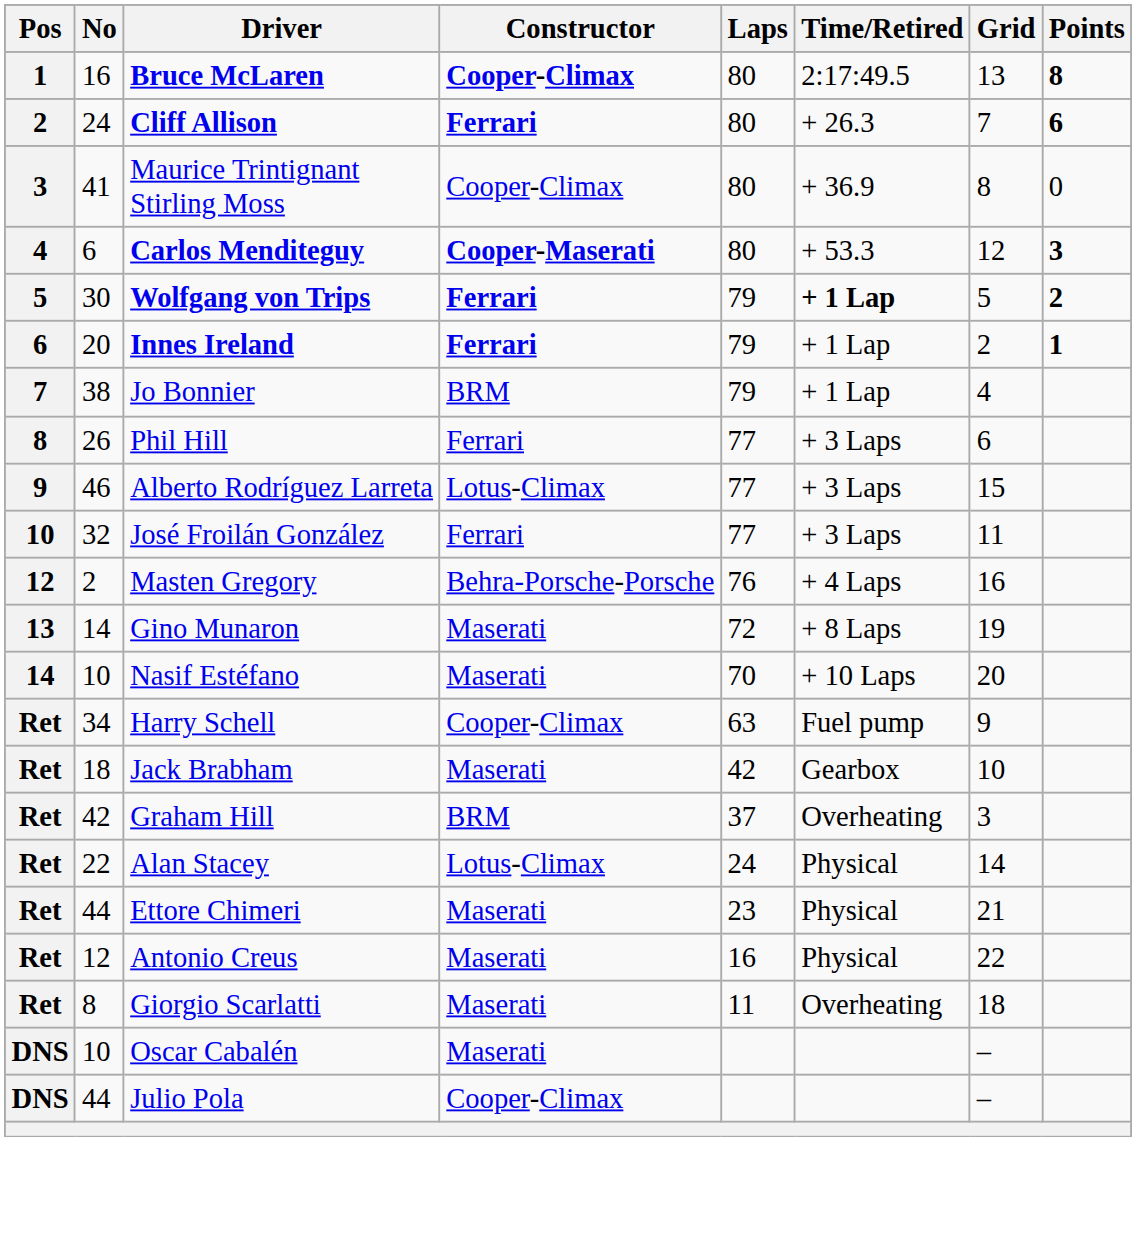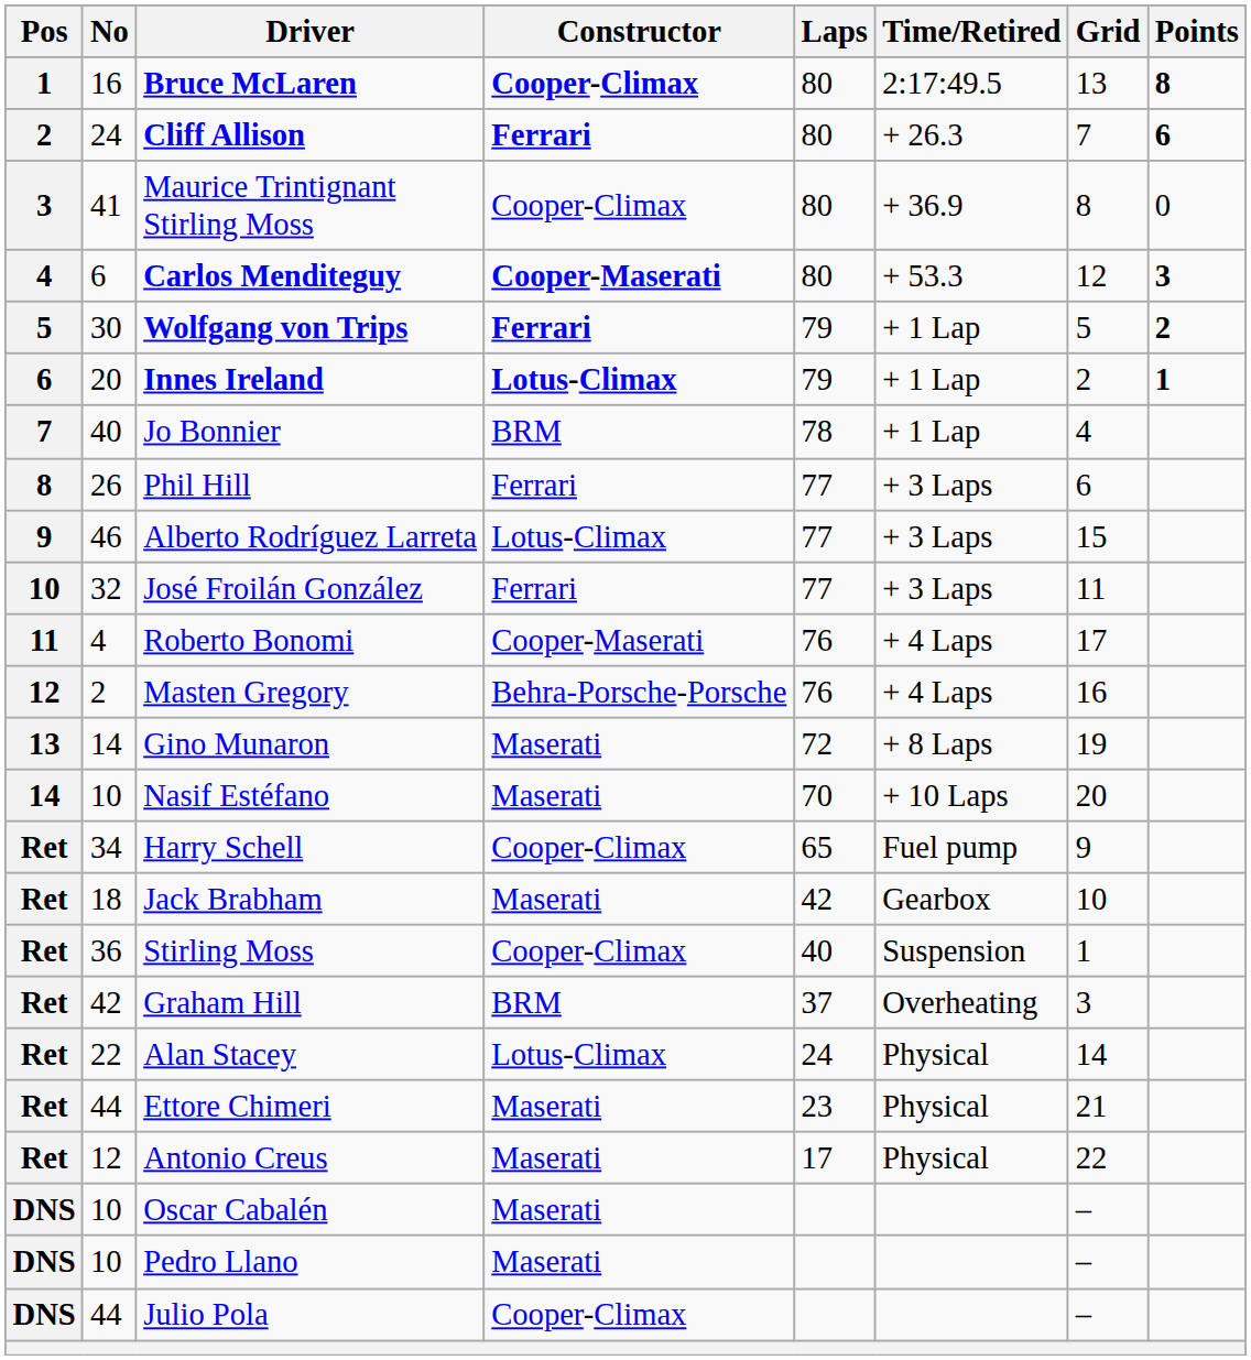Wolfgang von Trips | Time/Retired: bold -> normal
Innes Ireland | Constructor: Ferrari -> Lotus-Climax
Jo Bonnier | No: 38 -> 40
Jo Bonnier | Laps: 79 -> 78
+ row: 11 | 4 | Roberto Bonomi | Cooper-Maserati | 76 | + 4 Laps | 17
Harry Schell | Laps: 63 -> 65
+ row: Ret | 36 | Stirling Moss | Cooper-Climax | 40 | Suspension | 1
Antonio Creus | Laps: 16 -> 17
- row: Ret | 8 | Giorgio Scarlatti | Maserati | 11 | Overheating | 18
+ row: DNS | 10 | Pedro Llano | Maserati | –
